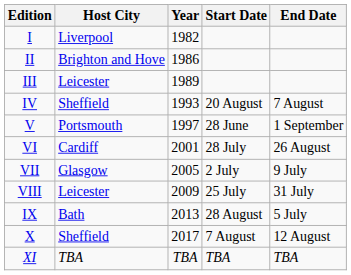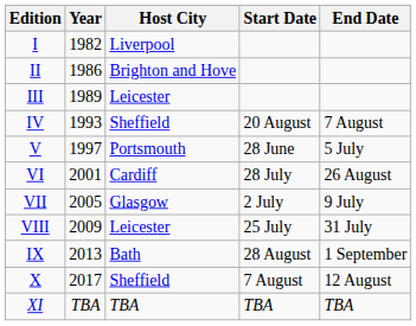columns swapped: Year <-> Host City
V | End Date: 1 September -> 5 July
IX | End Date: 5 July -> 1 September
